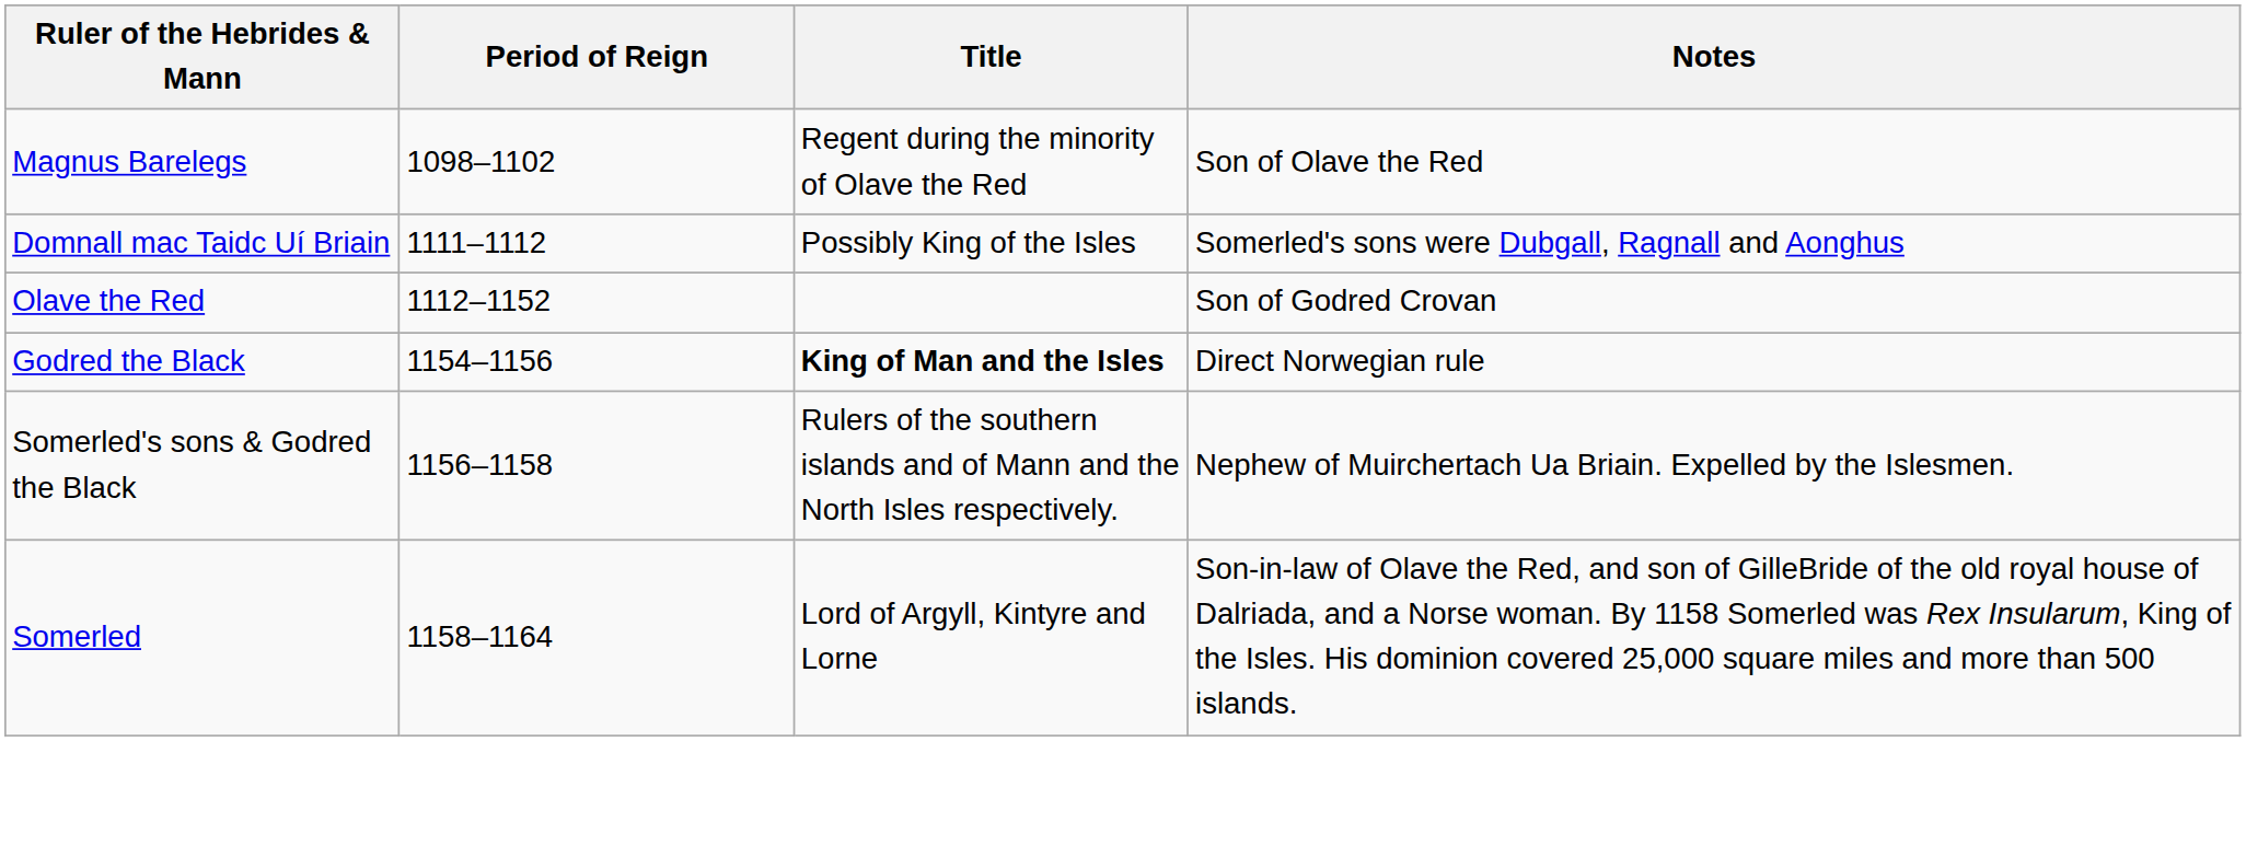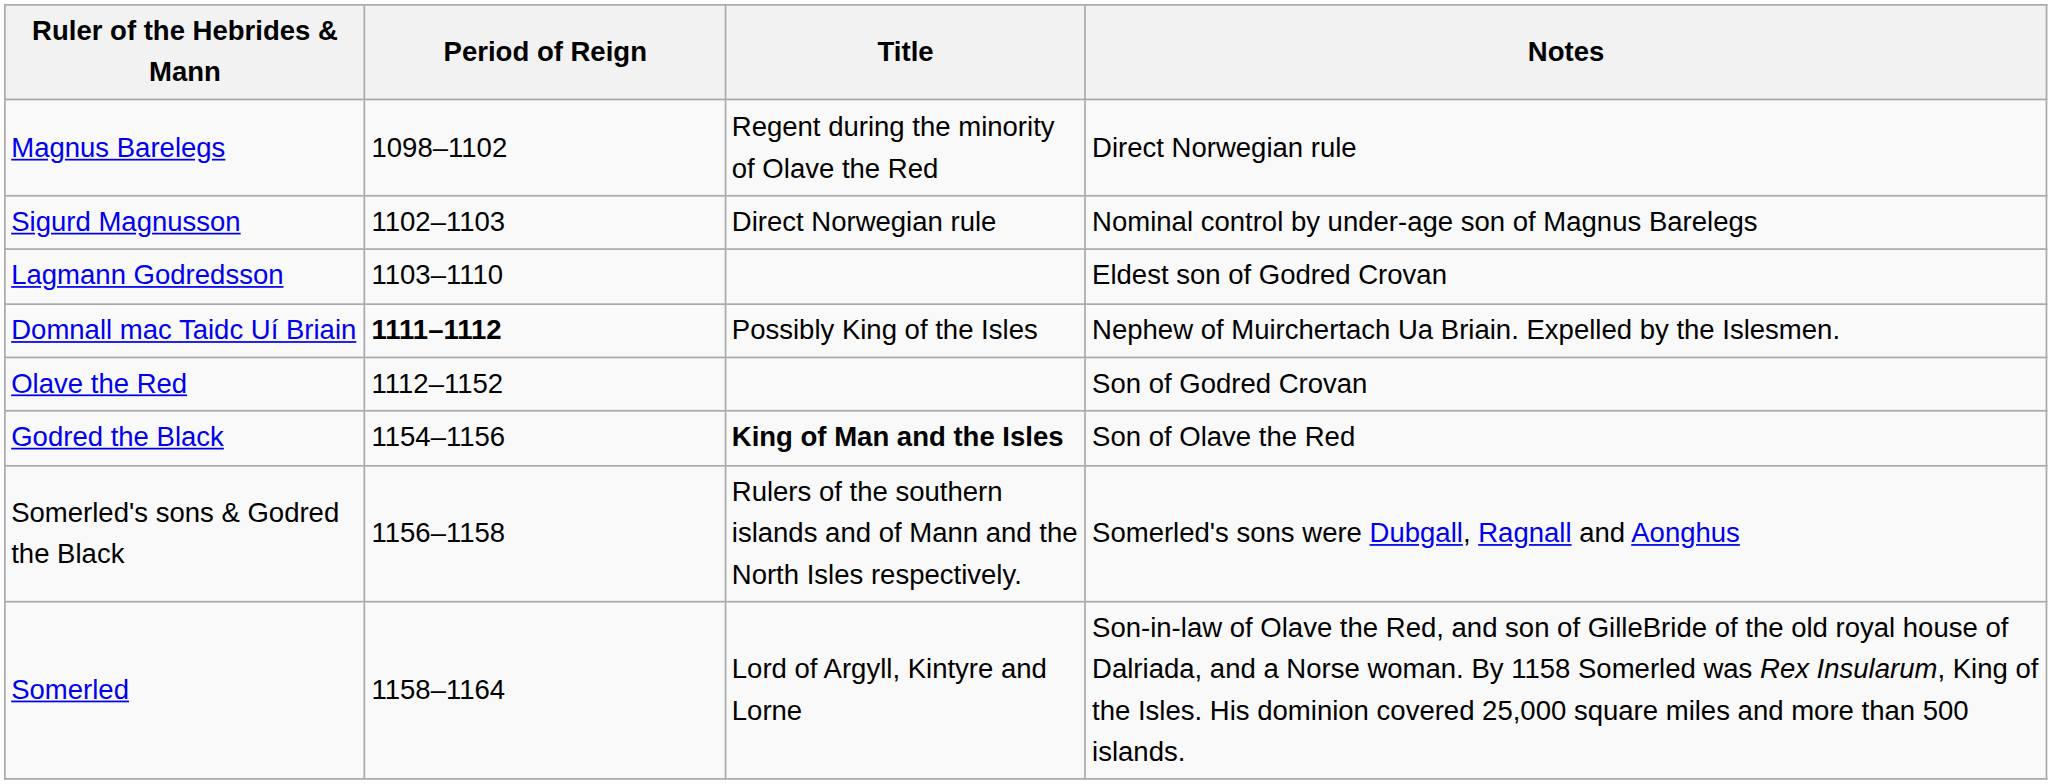Magnus Barelegs | Notes: Son of Olave the Red -> Direct Norwegian rule
+ row: Sigurd Magnusson | 1102–1103 | Direct Norwegian rule | Nominal control by under-age son of Magnus Barelegs
+ row: Lagmann Godredsson | 1103–1110 | Eldest son of Godred Crovan
Domnall mac Taidc Uí Briain | Period of Reign: normal -> bold
Domnall mac Taidc Uí Briain | Notes: Somerled's sons were Dubgall, Ragnall and Aonghus -> Nephew of Muirchertach Ua Briain. Expelled by the Islesmen.
Godred the Black | Notes: Direct Norwegian rule -> Son of Olave the Red
Somerled's sons & Godred the Black | Notes: Nephew of Muirchertach Ua Briain. Expelled by the Islesmen. -> Somerled's sons were Dubgall, Ragnall and Aonghus
